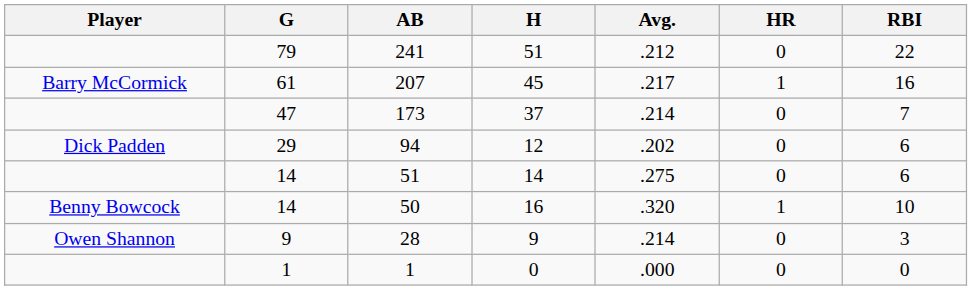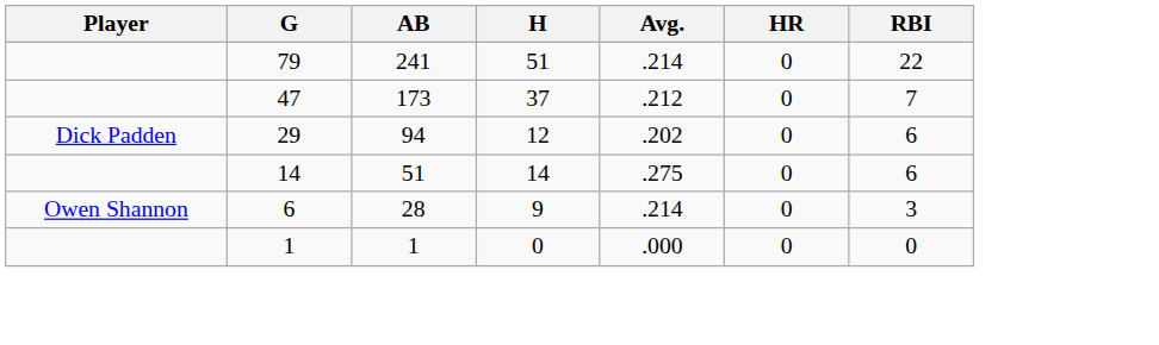241 | Avg.: .212 -> .214
- row: Barry McCormick | 61 | 207 | 45 | .217 | 1 | 16
173 | Avg.: .214 -> .212
- row: Benny Bowcock | 14 | 50 | 16 | .320 | 1 | 10
28 | G: 9 -> 6
